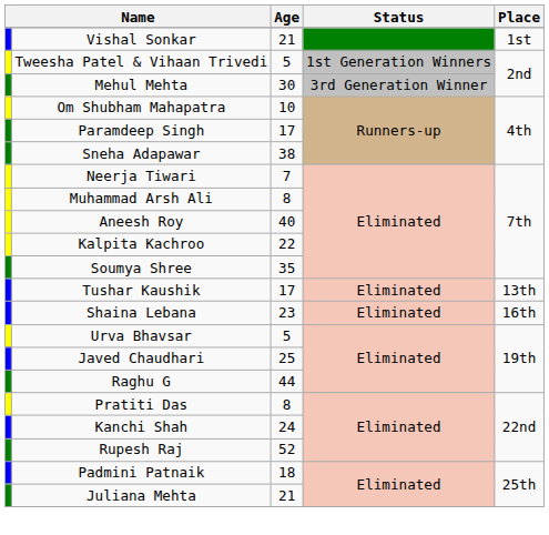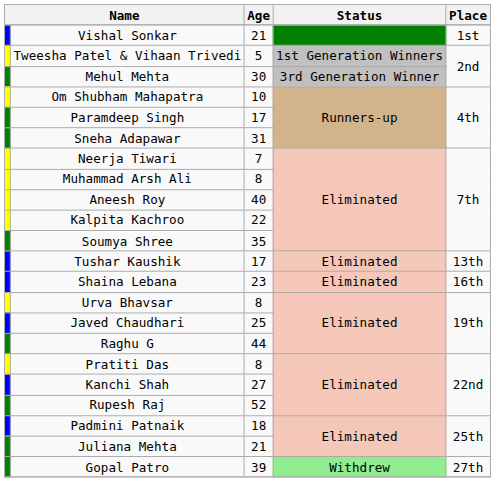Sneha Adapawar | Age: 38 -> 31
Urva Bhavsar | Age: 5 -> 8
Kanchi Shah | Age: 24 -> 27
+ row: Gopal Patro | 39 | Withdrew | 27th
